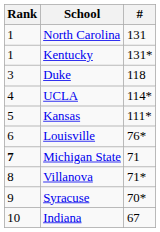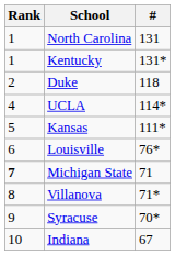Duke | Rank: 3 -> 2
